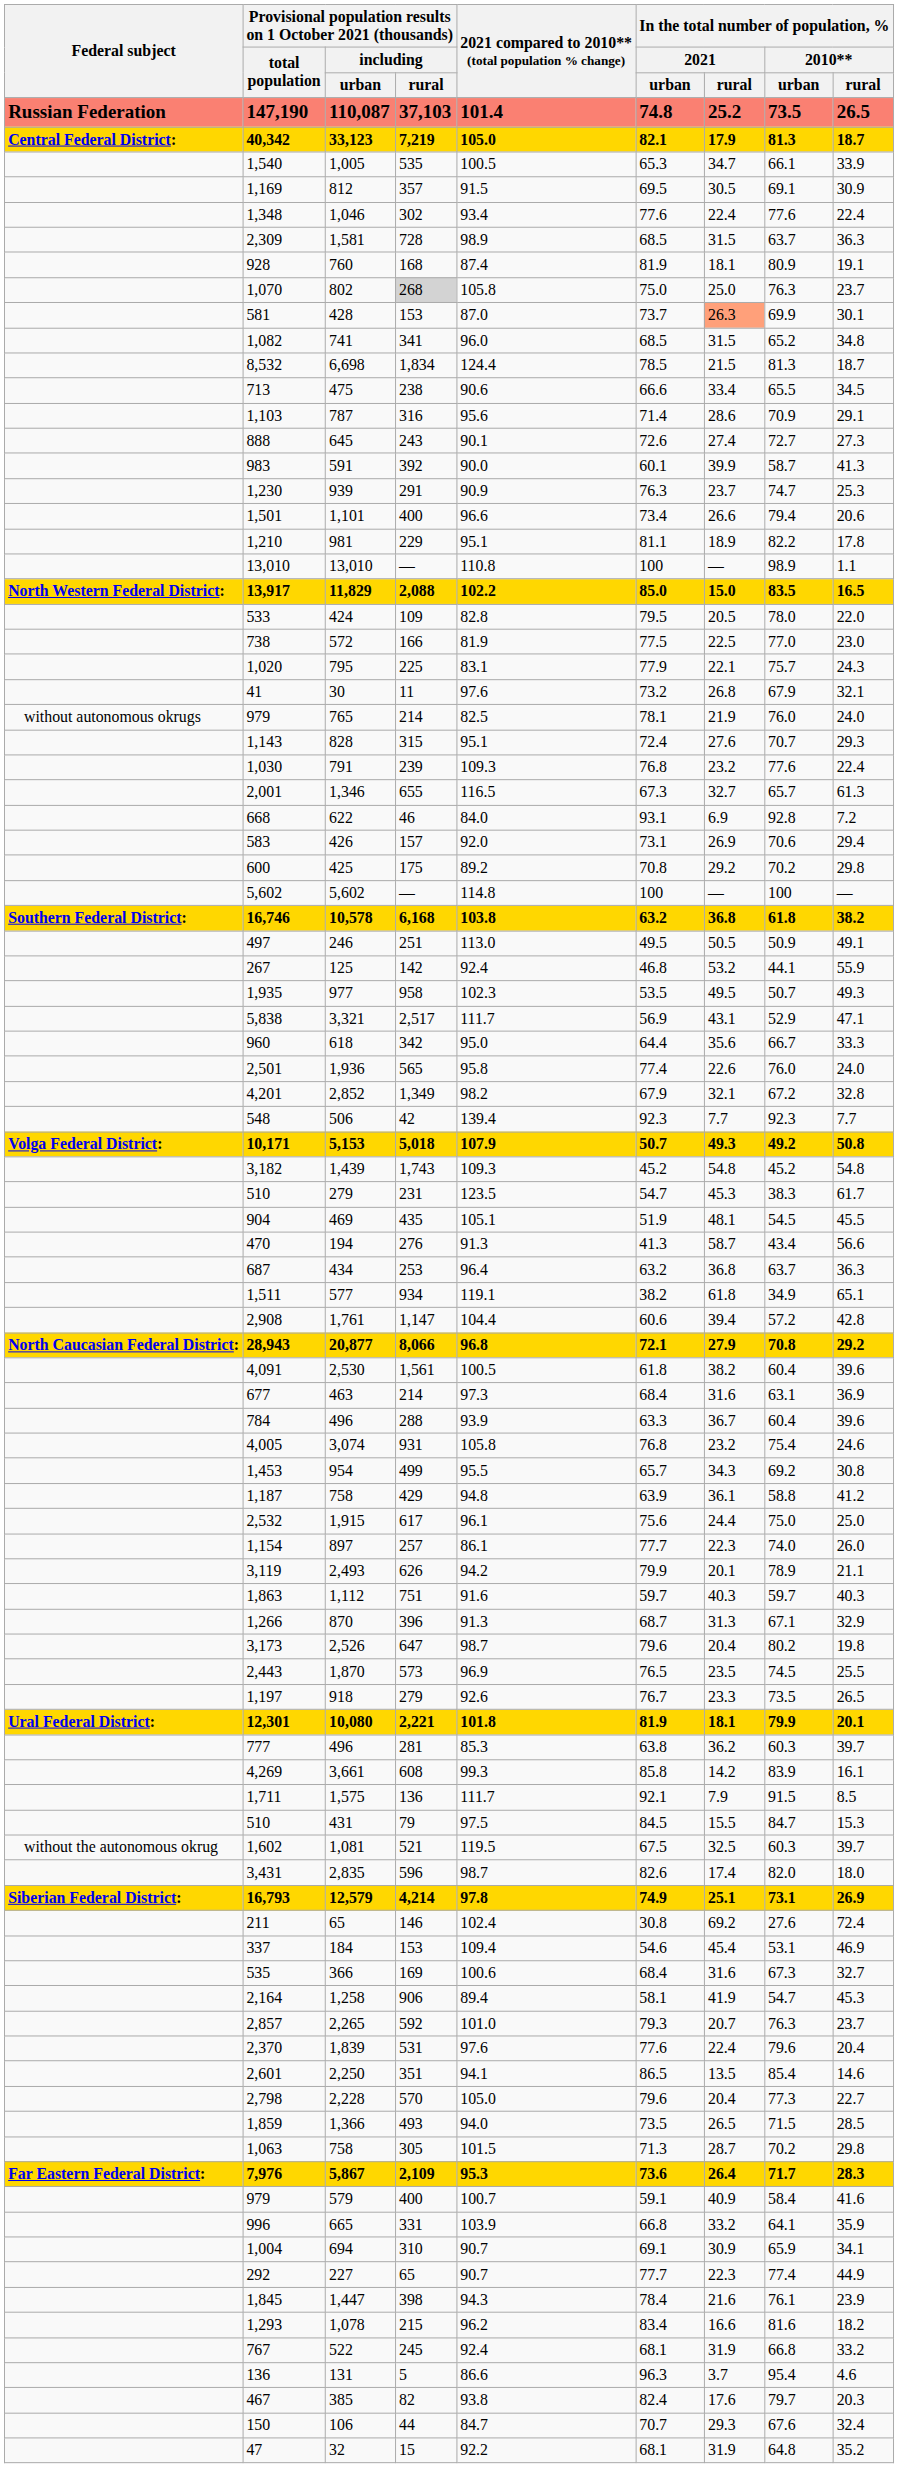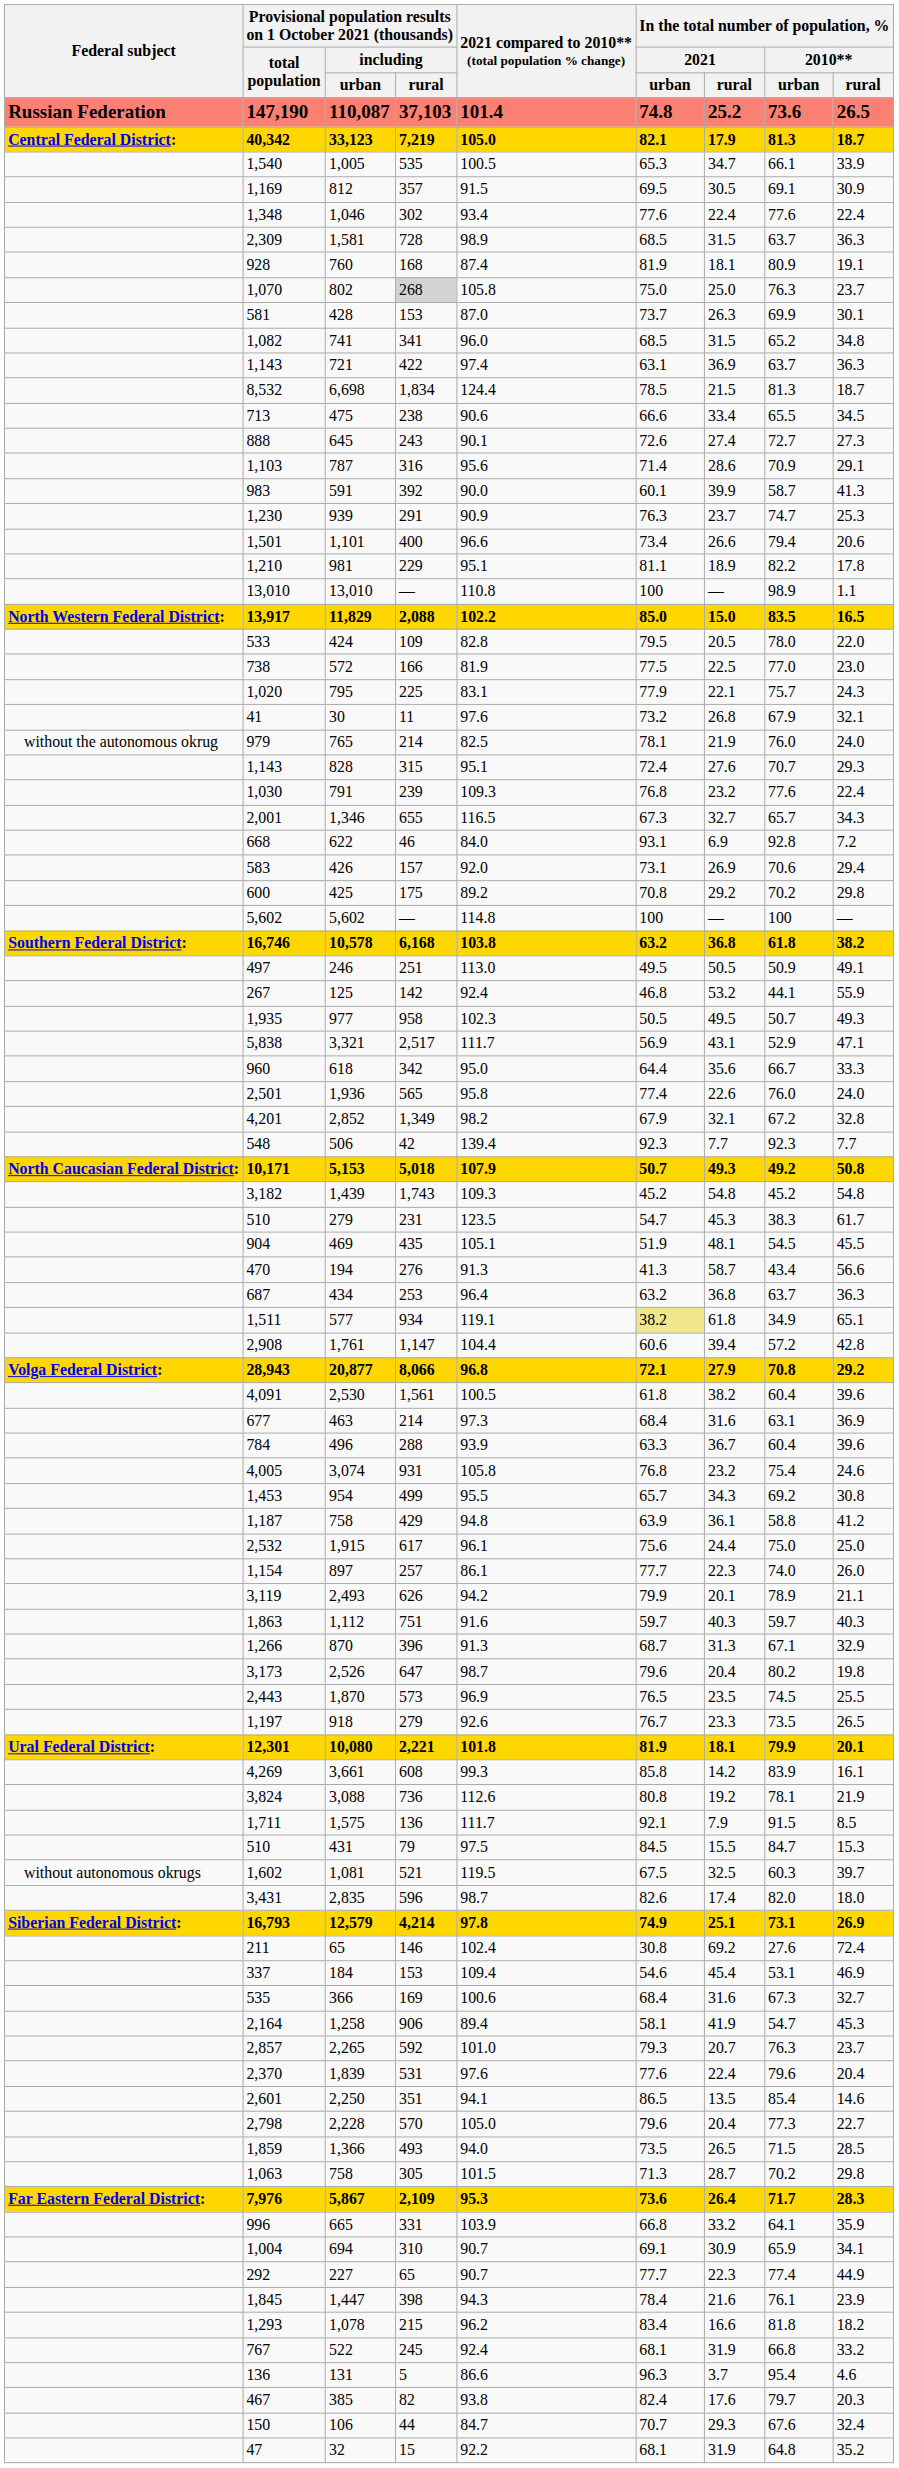110,087 | In the total number of population, % / 2010** / urban: 73.5 -> 73.6
428 | In the total number of population, % / 2021 / rural: lightsalmon background -> no background
+ row: 1,143 | 721 | 422 | 97.4 | 63.1 | 36.9 | 63.7 | 36.3
rows swapped: 787 <-> 645
765 | Federal subject: without autonomous okrugs -> without the autonomous okrug
1,346 | In the total number of population, % / 2010** / rural: 61.3 -> 34.3
977 | In the total number of population, % / 2021 / urban: 53.5 -> 50.5
5,153 | Federal subject: Volga Federal District: -> North Caucasian Federal District:
577 | In the total number of population, % / 2021 / urban: no background -> khaki background
20,877 | Federal subject: North Caucasian Federal District: -> Volga Federal District:
- row: 777 | 496 | 281 | 85.3 | 63.8 | 36.2 | 60.3 | 39.7
+ row: 3,824 | 3,088 | 736 | 112.6 | 80.8 | 19.2 | 78.1 | 21.9
1,081 | Federal subject: without the autonomous okrug -> without autonomous okrugs
- row: 979 | 579 | 400 | 100.7 | 59.1 | 40.9 | 58.4 | 41.6
1,078 | In the total number of population, % / 2010** / urban: 81.6 -> 81.8
